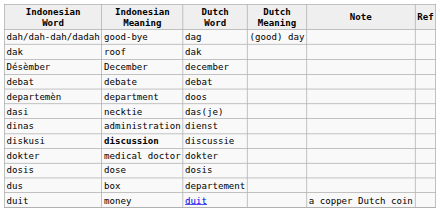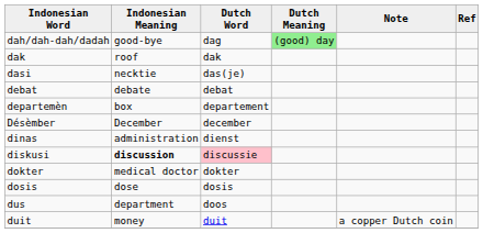dah/dah-dah/dadah | Dutch Meaning: no background -> lightgreen background
rows swapped: dasi <-> Désèmber
departemèn | Indonesian Meaning: department -> box
departemèn | Dutch Word: doos -> departement
diskusi | Dutch Word: no background -> pink background
dus | Indonesian Meaning: box -> department
dus | Dutch Word: departement -> doos
